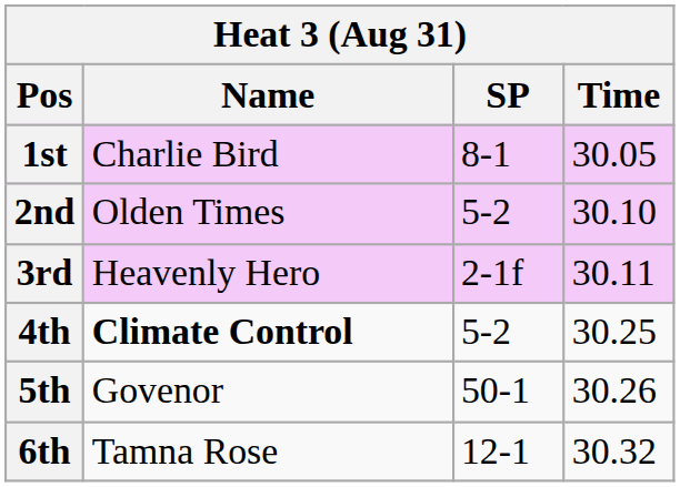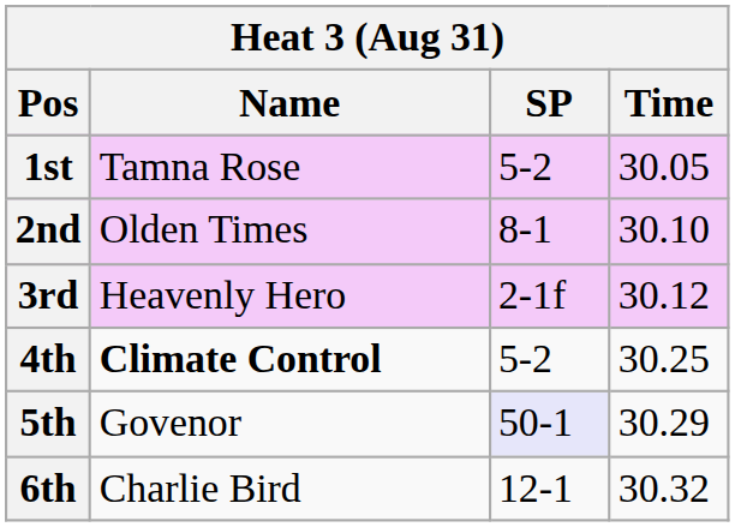1st | Name: Charlie Bird -> Tamna Rose
1st | SP: 8-1 -> 5-2
2nd | SP: 5-2 -> 8-1
3rd | Time: 30.11 -> 30.12
5th | SP: no background -> lavender background
5th | Time: 30.26 -> 30.29
6th | Name: Tamna Rose -> Charlie Bird
